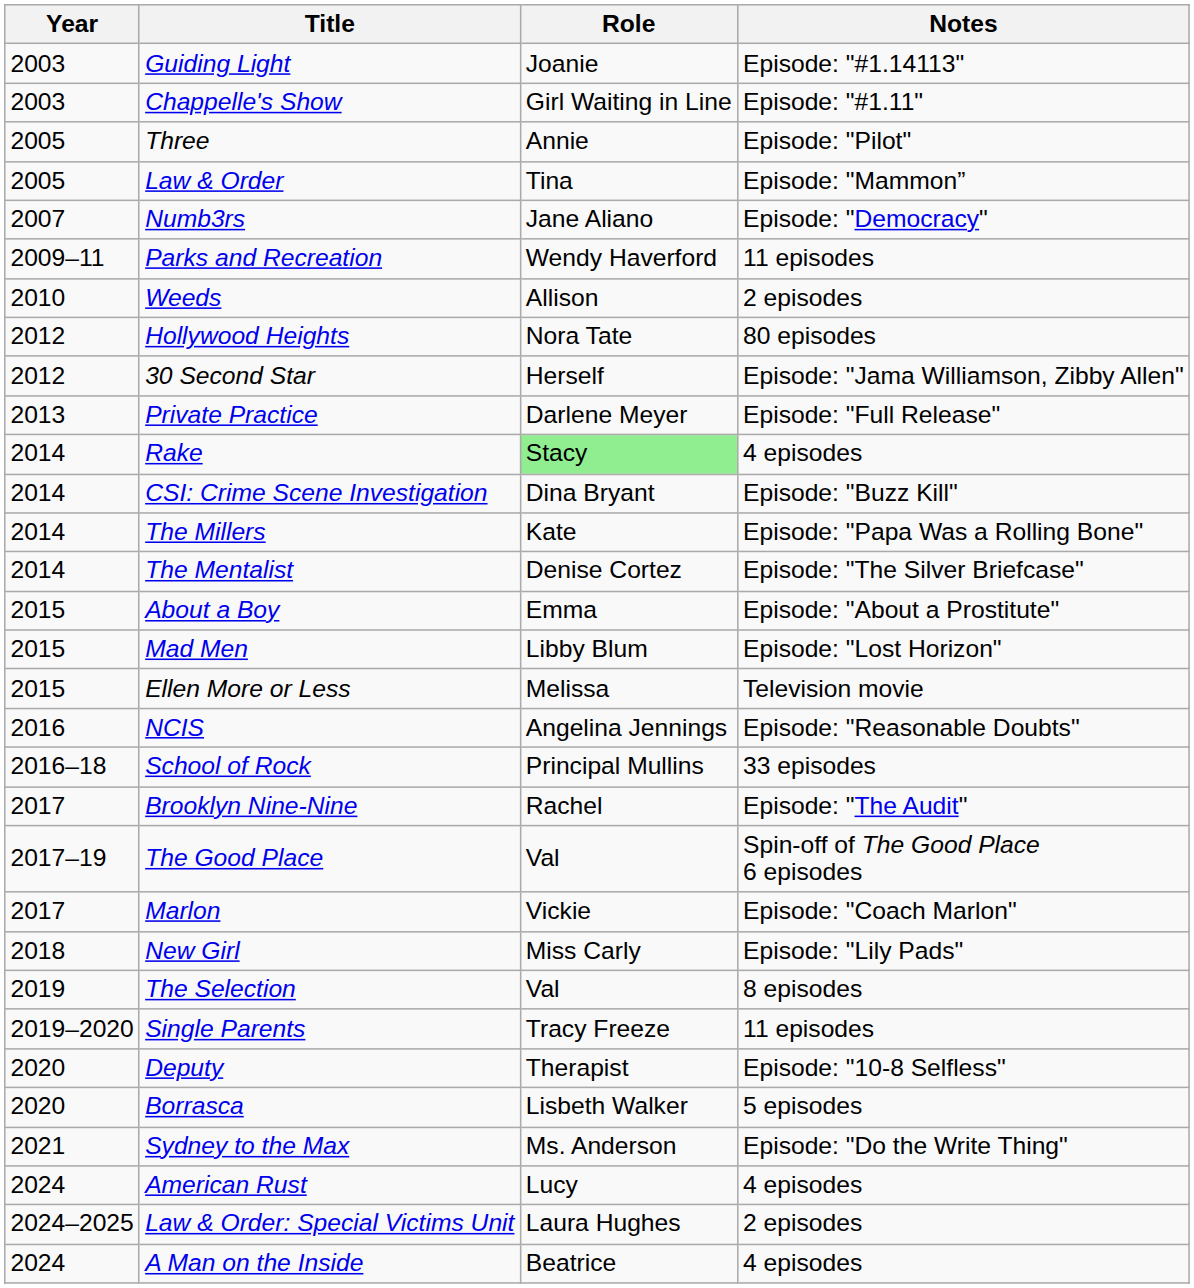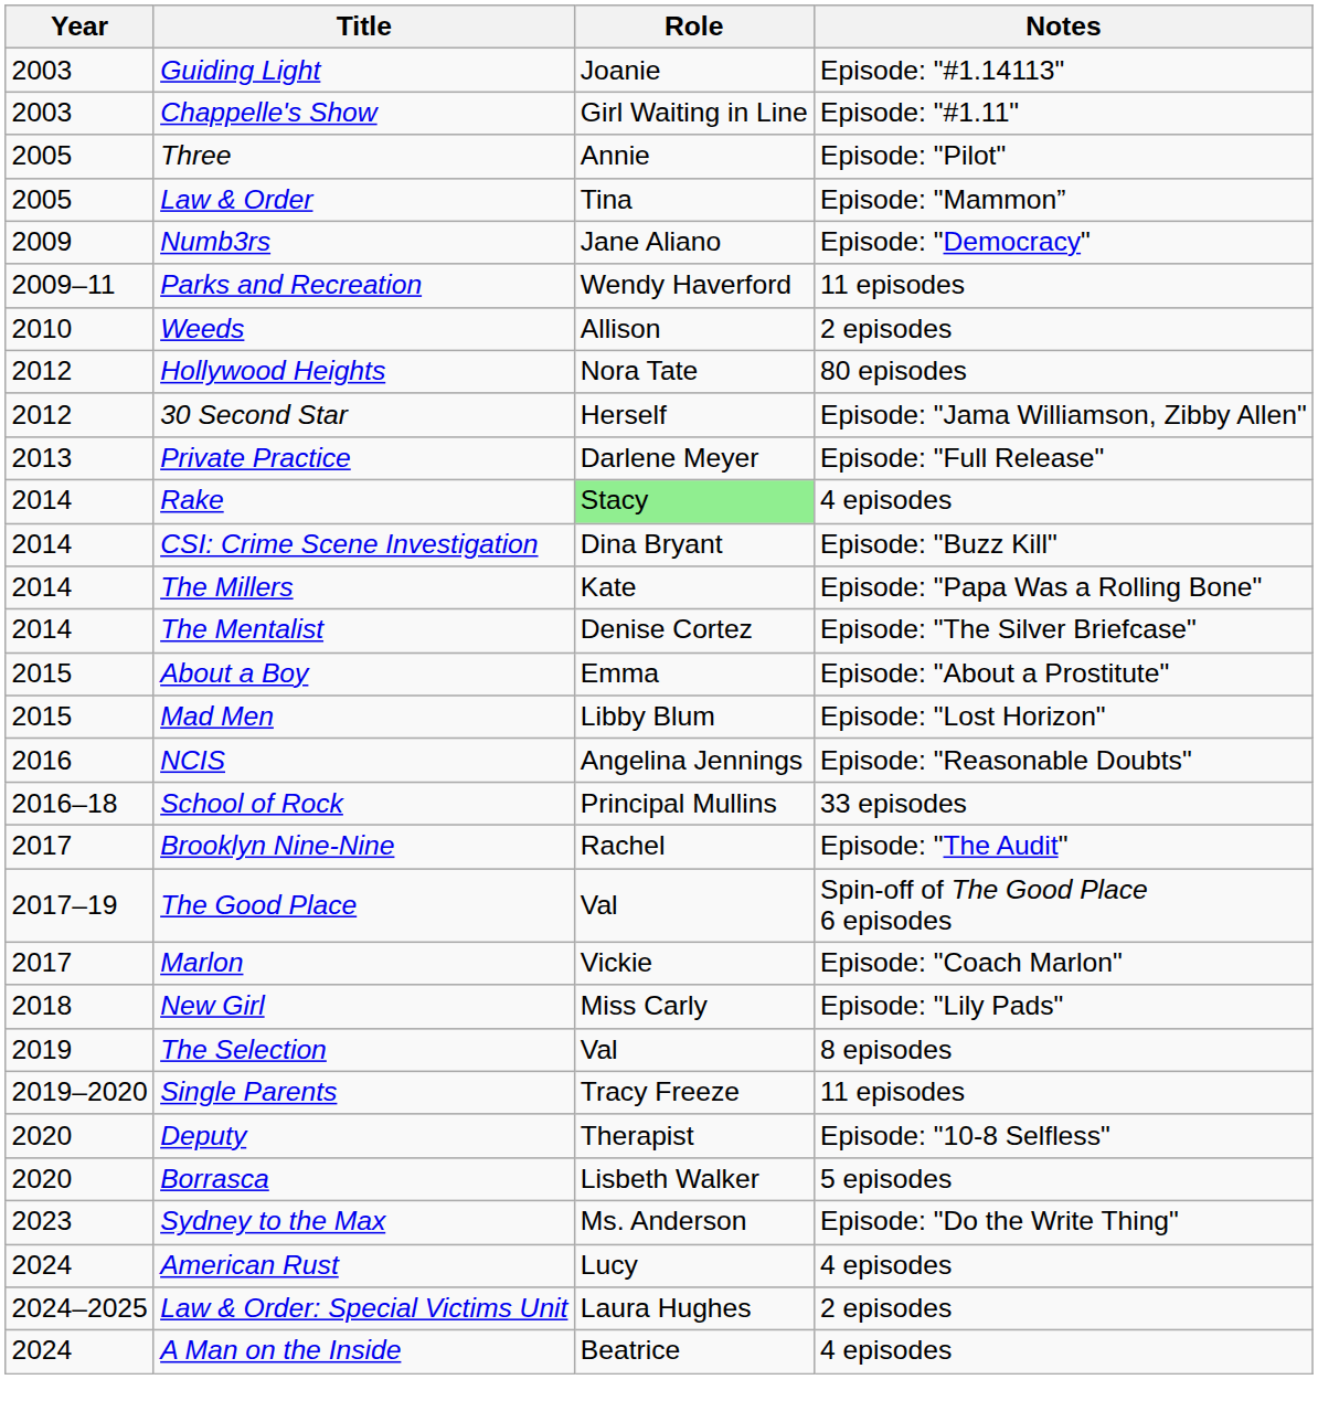Numb3rs | Year: 2007 -> 2009
- row: 2015 | Ellen More or Less | Melissa | Television movie
Sydney to the Max | Year: 2021 -> 2023
